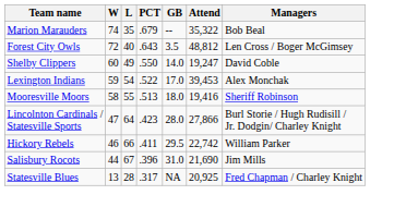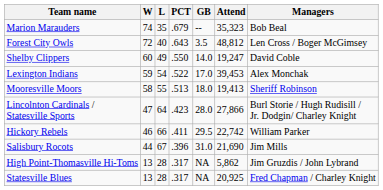Marion Marauders | Attend: 35,322 -> 35,323
Mooresville Moors | Attend: 19,416 -> 19,413
+ row: High Point-Thomasville Hi-Toms | 13 | 28 | .317 | NA | 5,862 | Jim Gruzdis / John Lybrand
